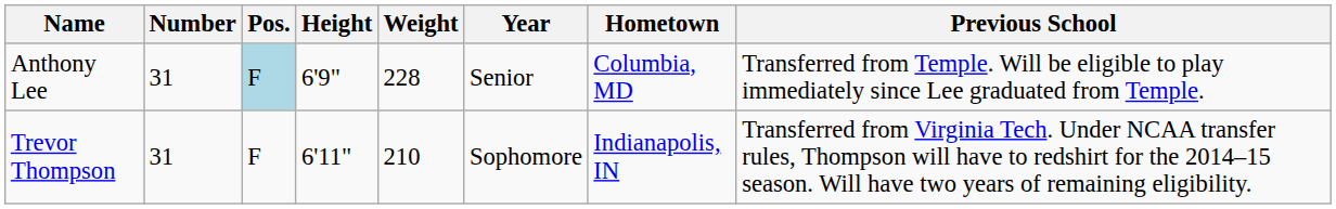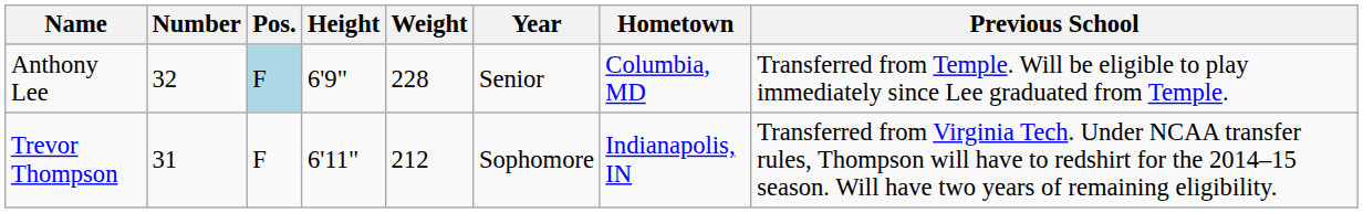Anthony Lee | Number: 31 -> 32
Trevor Thompson | Weight: 210 -> 212
